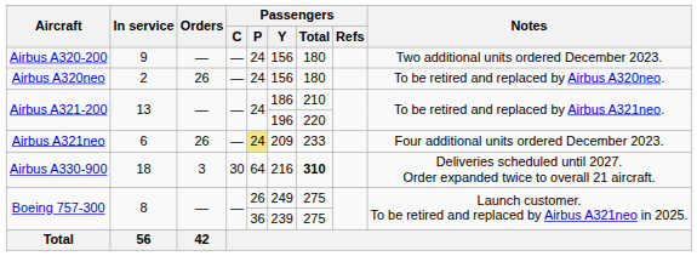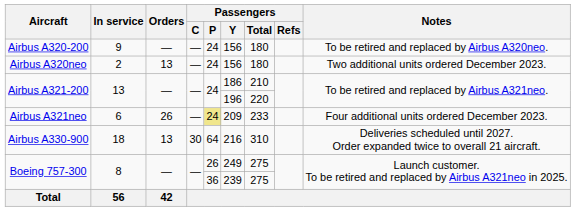Airbus A320-200 | Notes: Two additional units ordered December 2023. -> To be retired and replaced by Airbus A320neo.
Airbus A320neo | Orders: 26 -> 13
Airbus A320neo | Notes: To be retired and replaced by Airbus A320neo. -> Two additional units ordered December 2023.
Airbus A330-900 | Orders: 3 -> 13
Airbus A330-900 | Passengers / Total: bold -> normal
